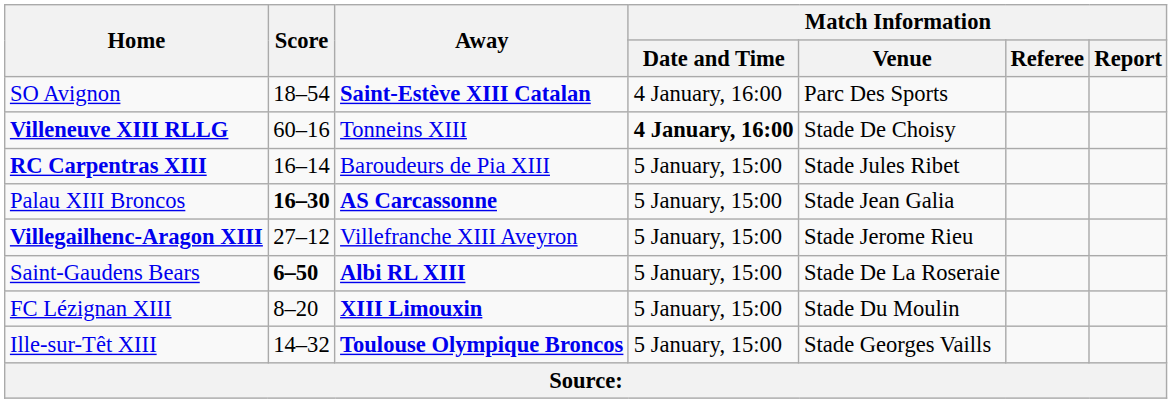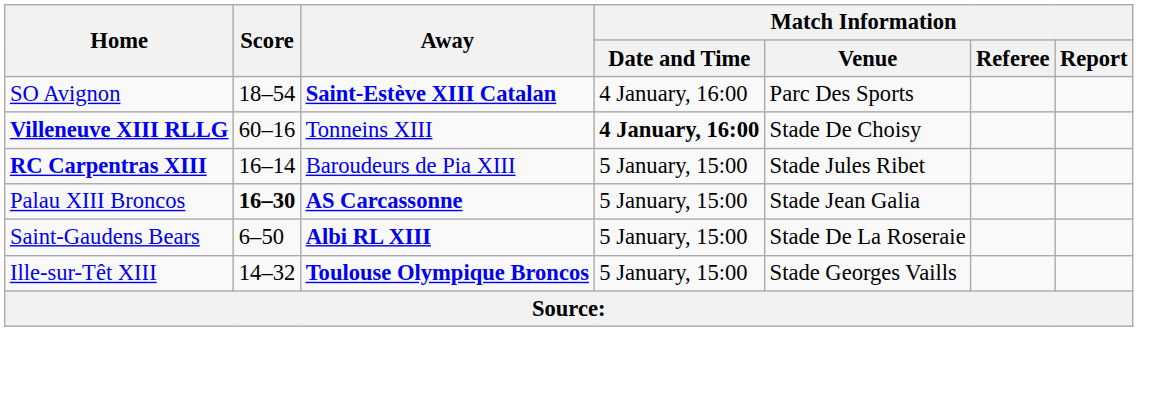- row: Villegailhenc-Aragon XIII | 27–12 | Villefranche XIII Aveyron | 5 January, 15:00 | Stade Jerome Rieu
Saint-Gaudens Bears | Score: bold -> normal
- row: FC Lézignan XIII | 8–20 | XIII Limouxin | 5 January, 15:00 | Stade Du Moulin
